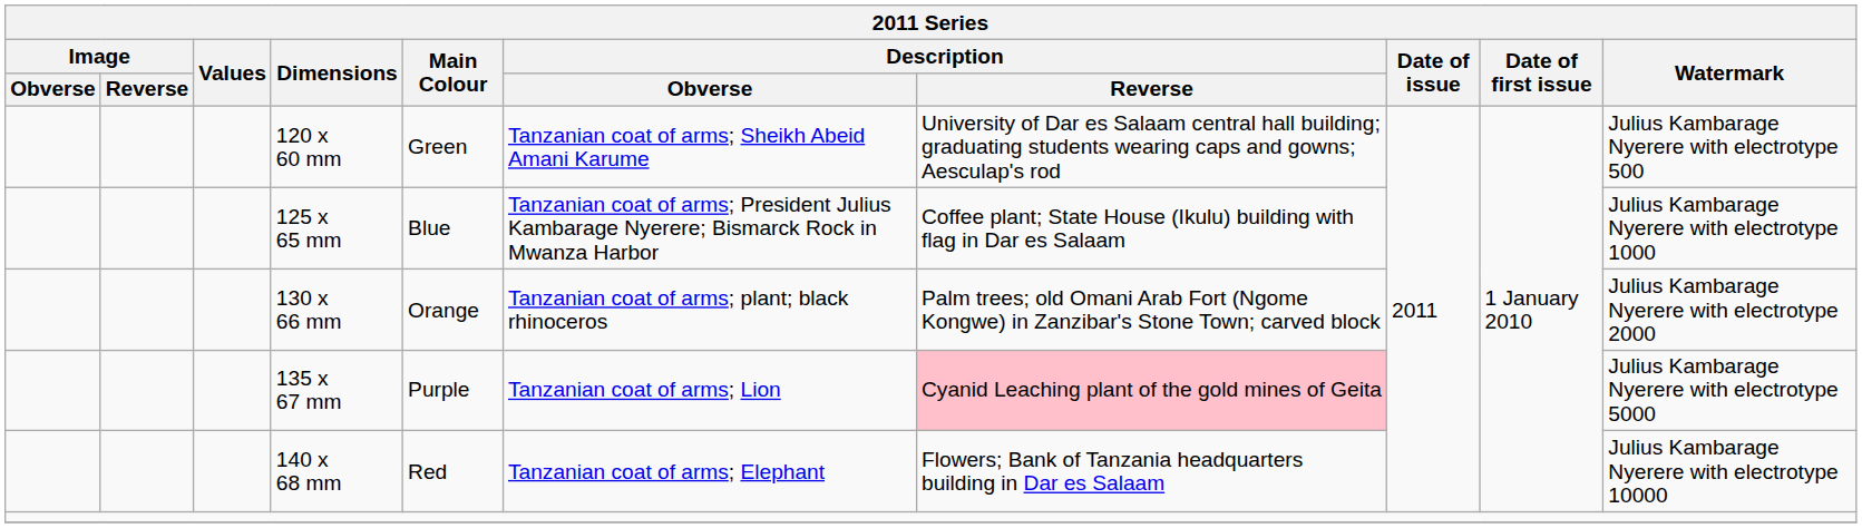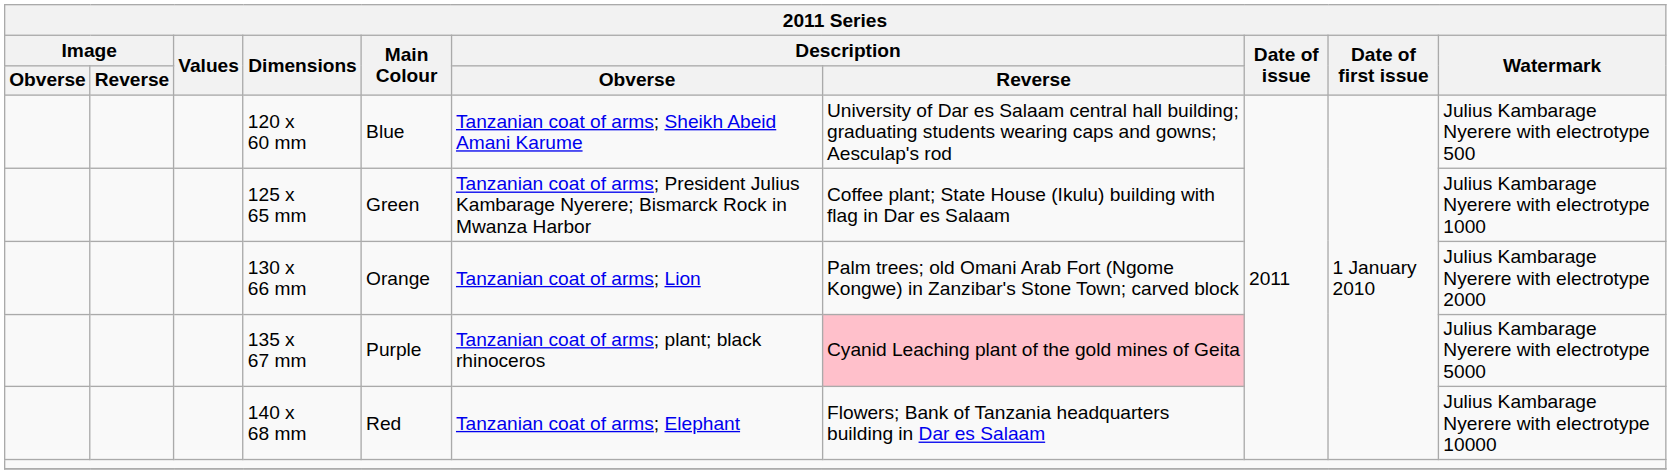120 x 60 mm | Main Colour: Green -> Blue
125 x 65 mm | Main Colour: Blue -> Green
130 x 66 mm | Description / Obverse: Tanzanian coat of arms; plant; black rhinoceros -> Tanzanian coat of arms; Lion
135 x 67 mm | Description / Obverse: Tanzanian coat of arms; Lion -> Tanzanian coat of arms; plant; black rhinoceros
